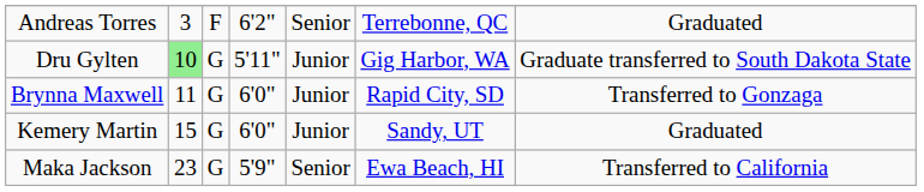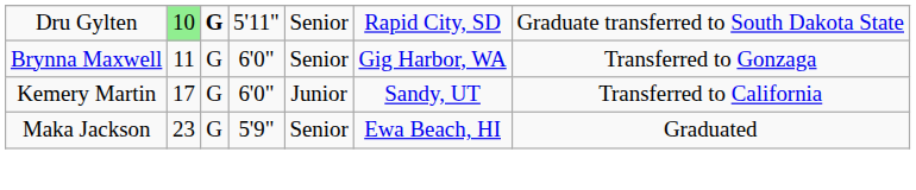- row: Andreas Torres | 3 | F | 6'2" | Senior | Terrebonne, QC | Graduated
Dru Gylten | column 3: normal -> bold
Dru Gylten | column 5: Junior -> Senior
Dru Gylten | column 6: Gig Harbor, WA -> Rapid City, SD
Brynna Maxwell | column 5: Junior -> Senior
Brynna Maxwell | column 6: Rapid City, SD -> Gig Harbor, WA
Kemery Martin | column 2: 15 -> 17
Kemery Martin | column 7: Graduated -> Transferred to California
Maka Jackson | column 7: Transferred to California -> Graduated
